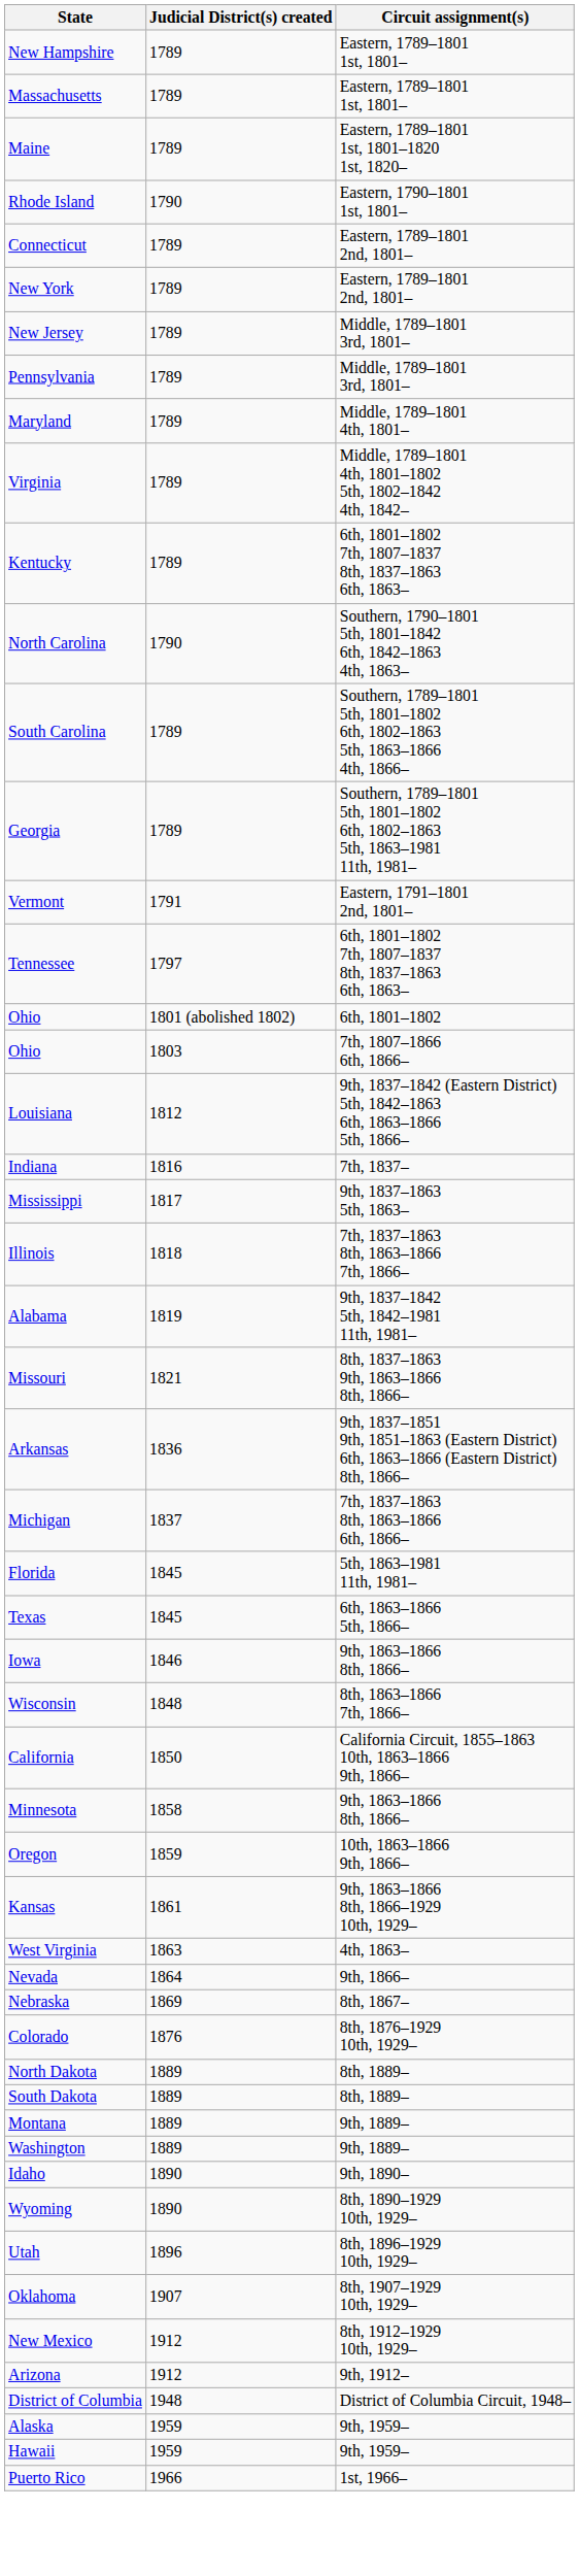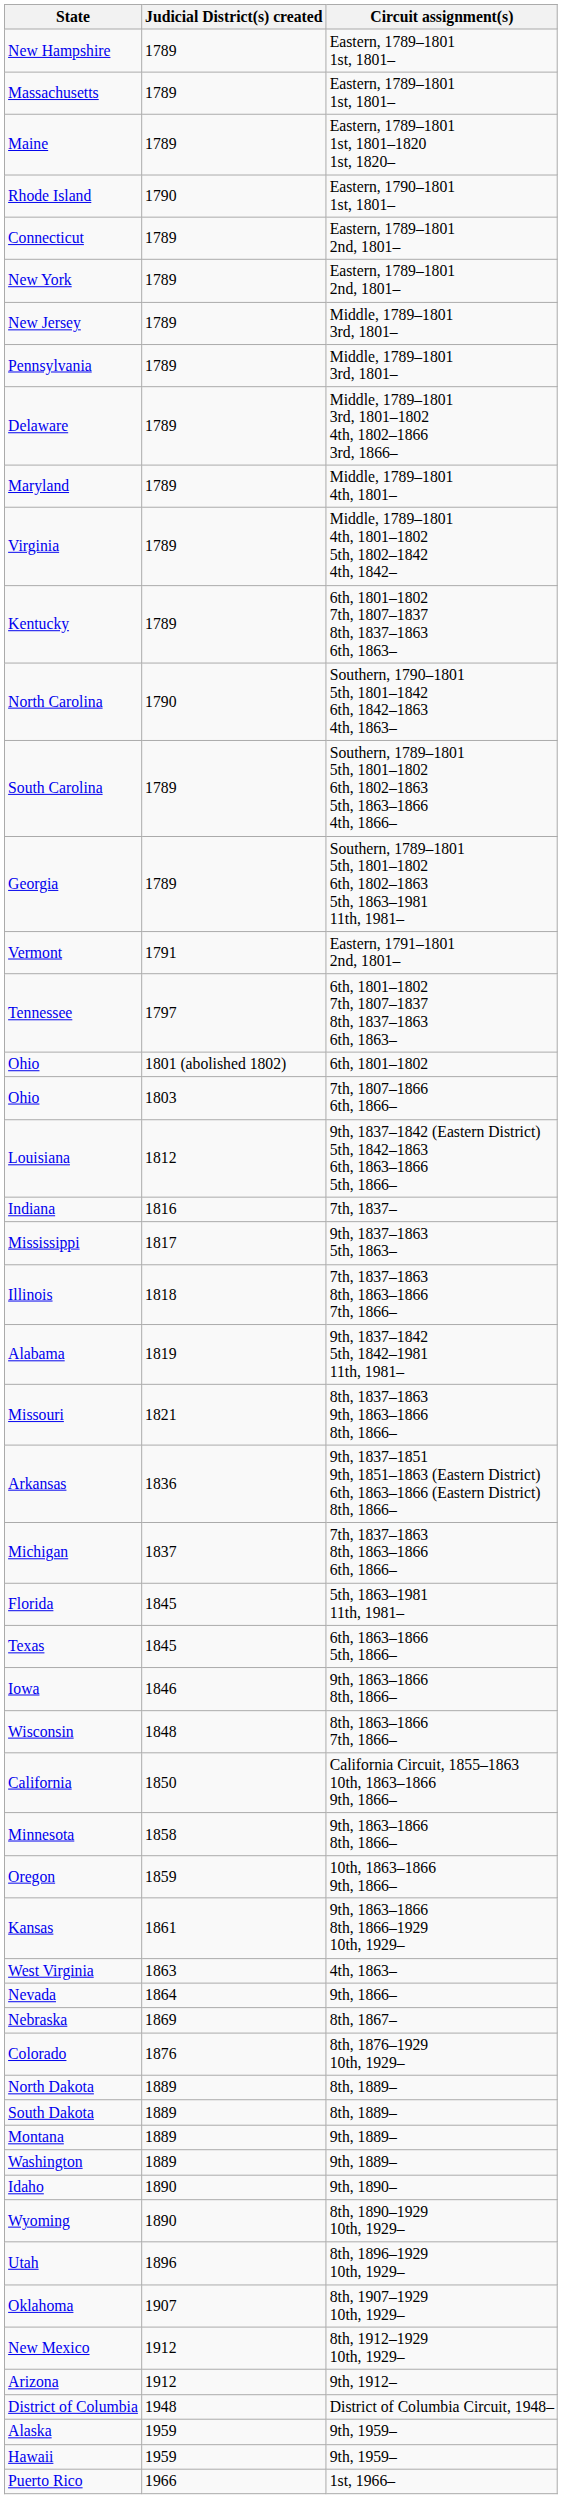+ row: Delaware | 1789 | Middle, 1789–1801 3rd, 1801–1802 4th, 1802–1866 3rd, 1866–
